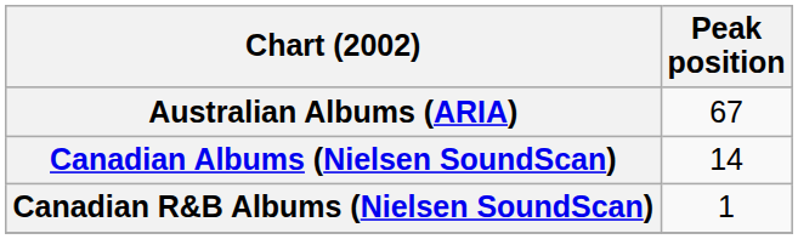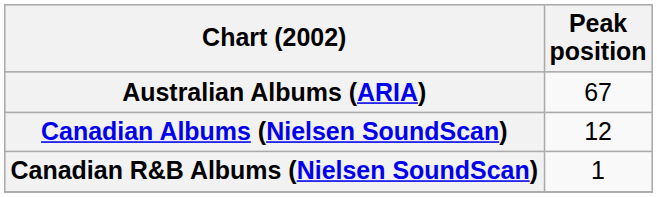Canadian Albums (Nielsen SoundScan) | Peak position: 14 -> 12
